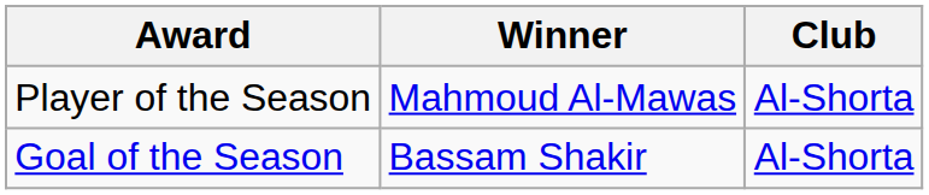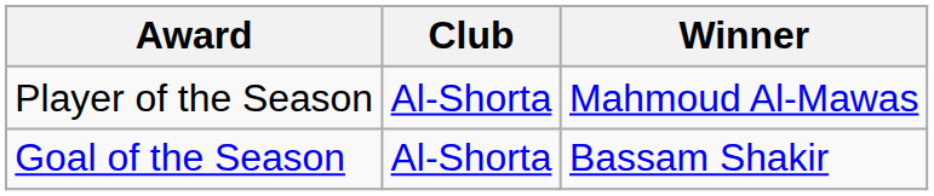columns swapped: Winner <-> Club
